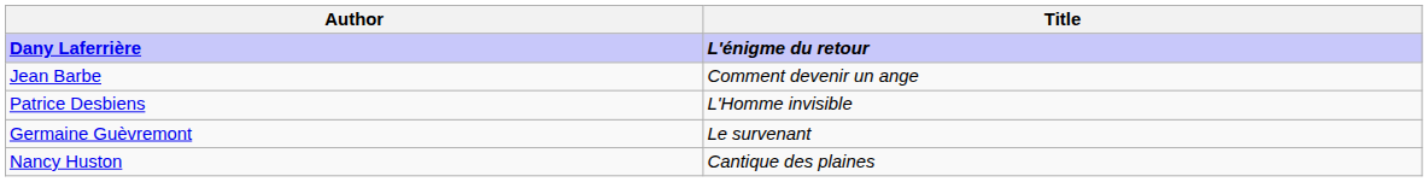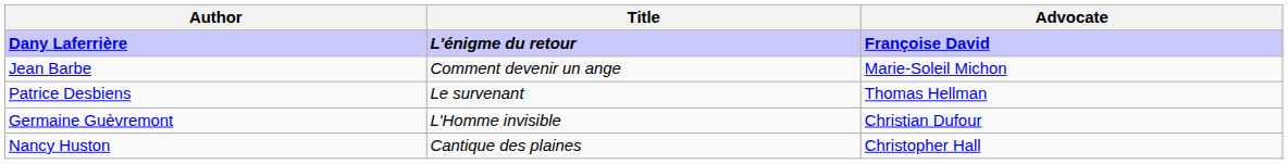+ column: Advocate | Françoise David | Marie-Soleil Michon | Thomas Hellman | Christian Dufour | Christopher Hall
Patrice Desbiens | Title: L'Homme invisible -> Le survenant
Germaine Guèvremont | Title: Le survenant -> L'Homme invisible
